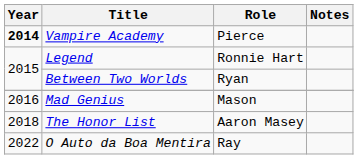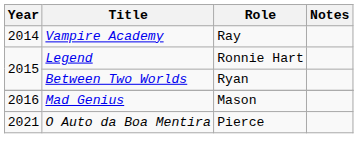Vampire Academy | Year: bold -> normal
Vampire Academy | Role: Pierce -> Ray
- row: 2018 | The Honor List | Aaron Masey
O Auto da Boa Mentira | Year: 2022 -> 2021
O Auto da Boa Mentira | Role: Ray -> Pierce
